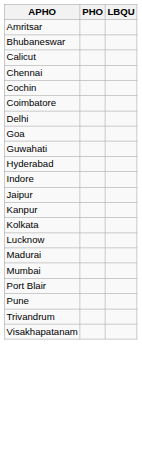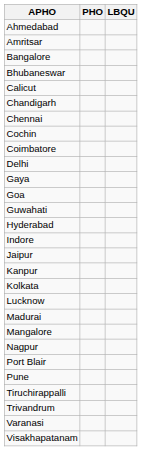+ row: Ahmedabad
+ row: Bangalore
+ row: Chandigarh
+ row: Gaya
+ row: Mangalore
- row: Mumbai
+ row: Nagpur
+ row: Tiruchirappalli
+ row: Varanasi
